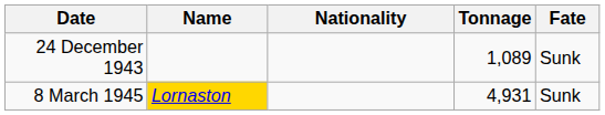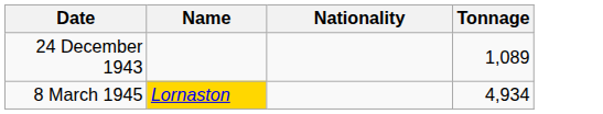- column: Fate | Sunk | Sunk
8 March 1945 | Tonnage: 4,931 -> 4,934
